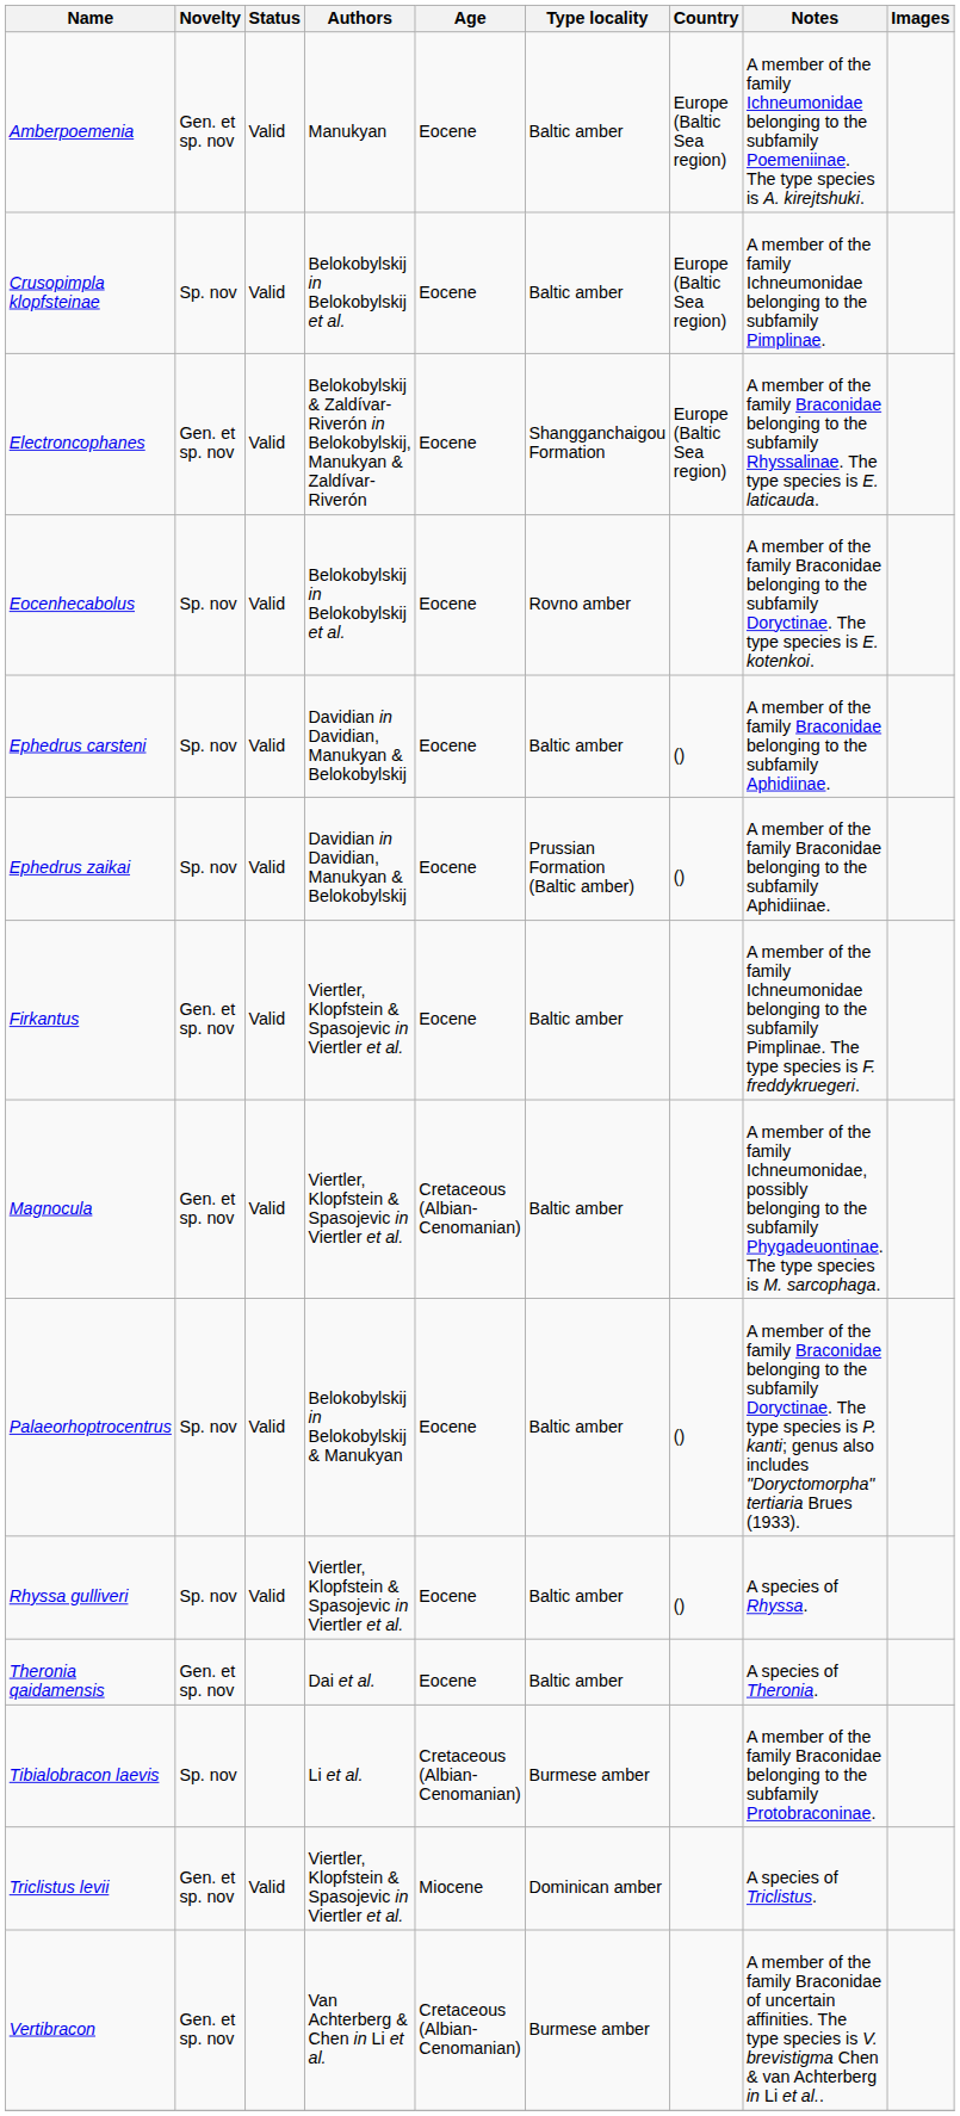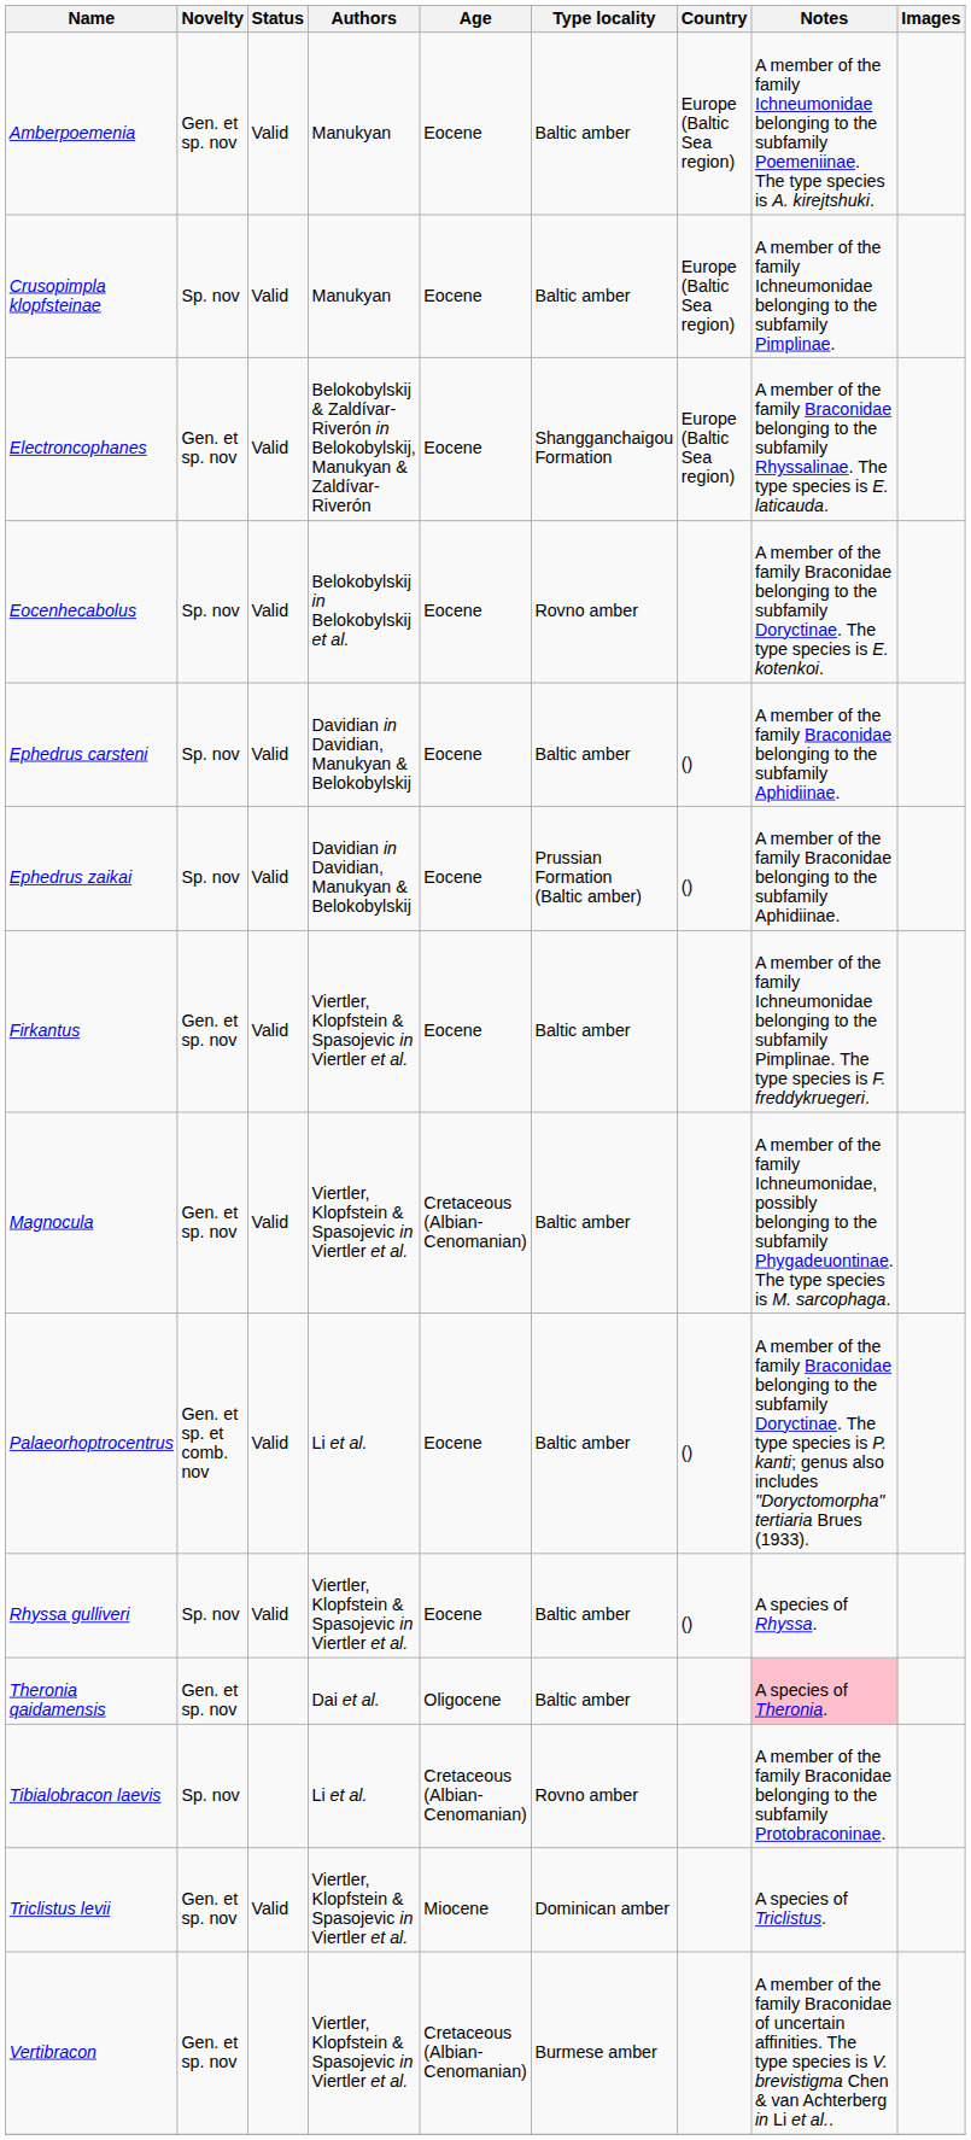Crusopimpla klopfsteinae | Authors: Belokobylskij in Belokobylskij et al. -> Manukyan
Palaeorhoptrocentrus | Novelty: Sp. nov -> Gen. et sp. et comb. nov
Palaeorhoptrocentrus | Authors: Belokobylskij in Belokobylskij & Manukyan -> Li et al.
Theronia qaidamensis | Age: Eocene -> Oligocene
Theronia qaidamensis | Notes: no background -> pink background
Tibialobracon laevis | Type locality: Burmese amber -> Rovno amber
Vertibracon | Authors: Van Achterberg & Chen in Li et al. -> Viertler, Klopfstein & Spasojevic in Viertler et al.
